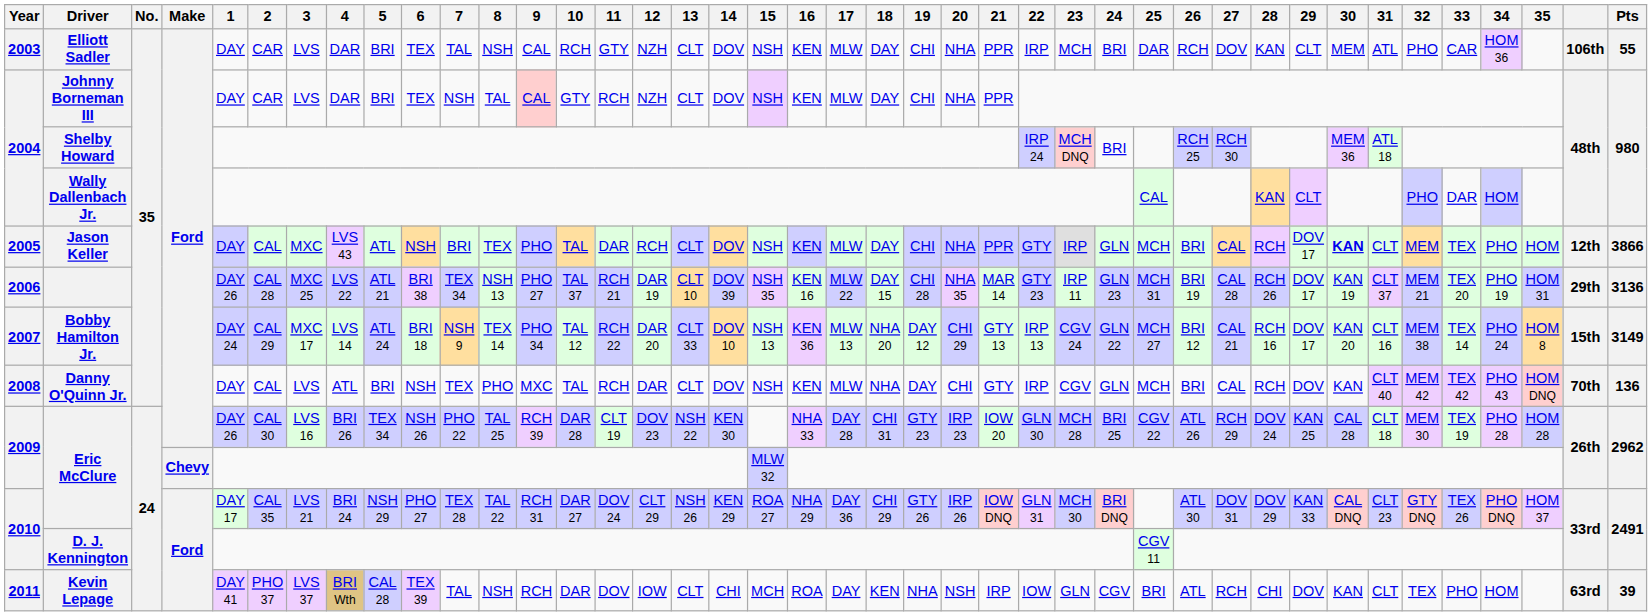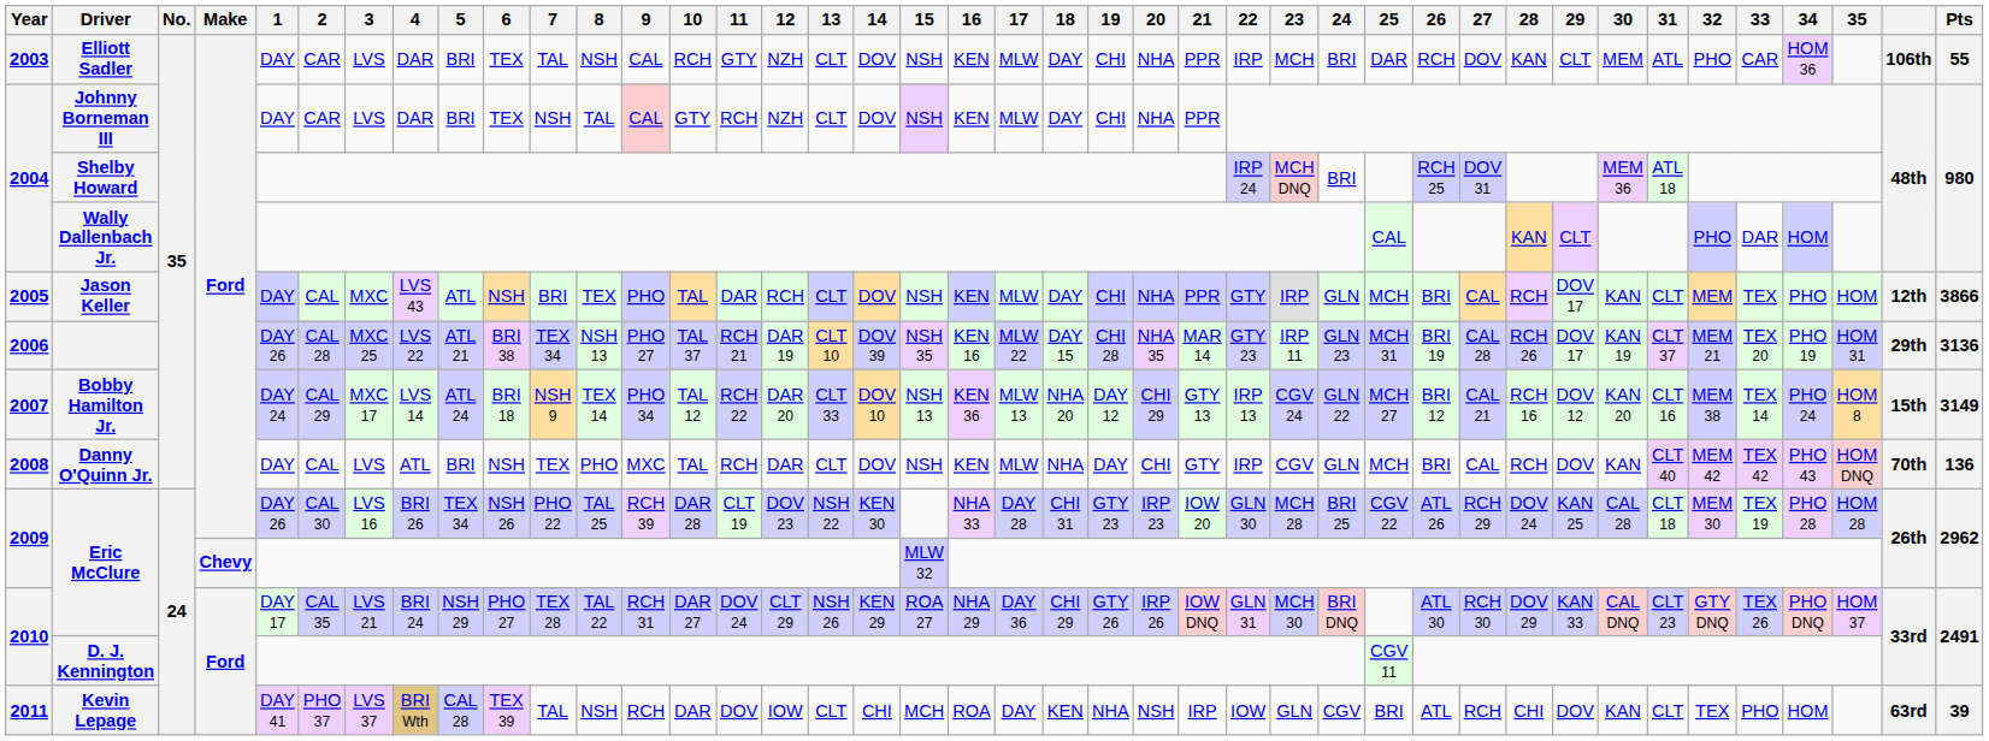Shelby Howard | 27: RCH 30 -> DOV 31
Jason Keller | 30: bold -> normal
Bobby Hamilton Jr. | 29: DOV 17 -> DOV 12
2010 / Eric McClure | 27: DOV 31 -> RCH 30
